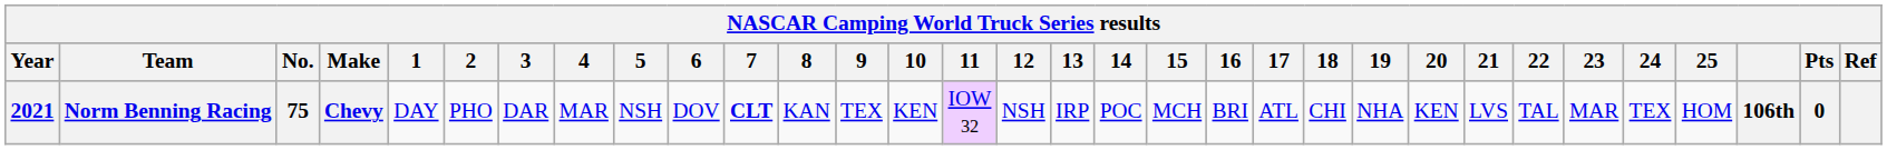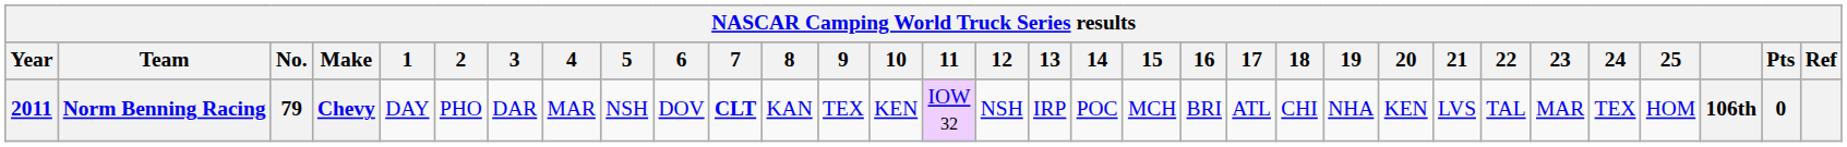Norm Benning Racing | Year: 2021 -> 2011
Norm Benning Racing | No.: 75 -> 79
